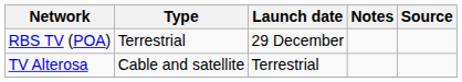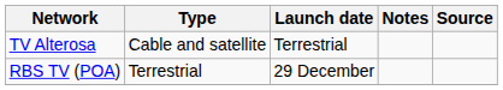rows swapped: TV Alterosa <-> RBS TV (POA)
